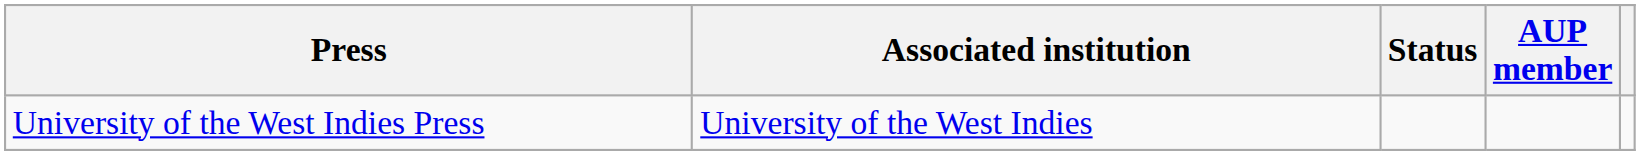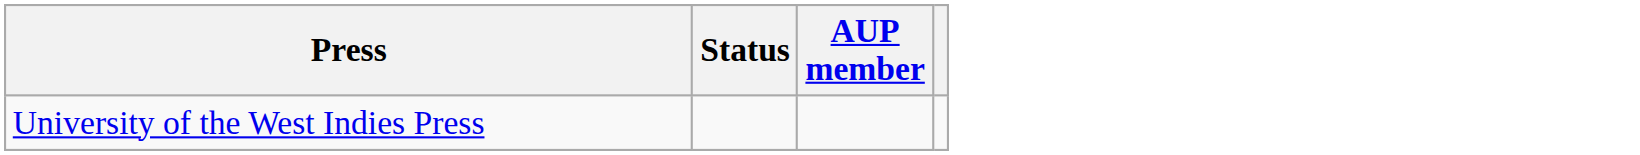- column: Associated institution | University of the West Indies
